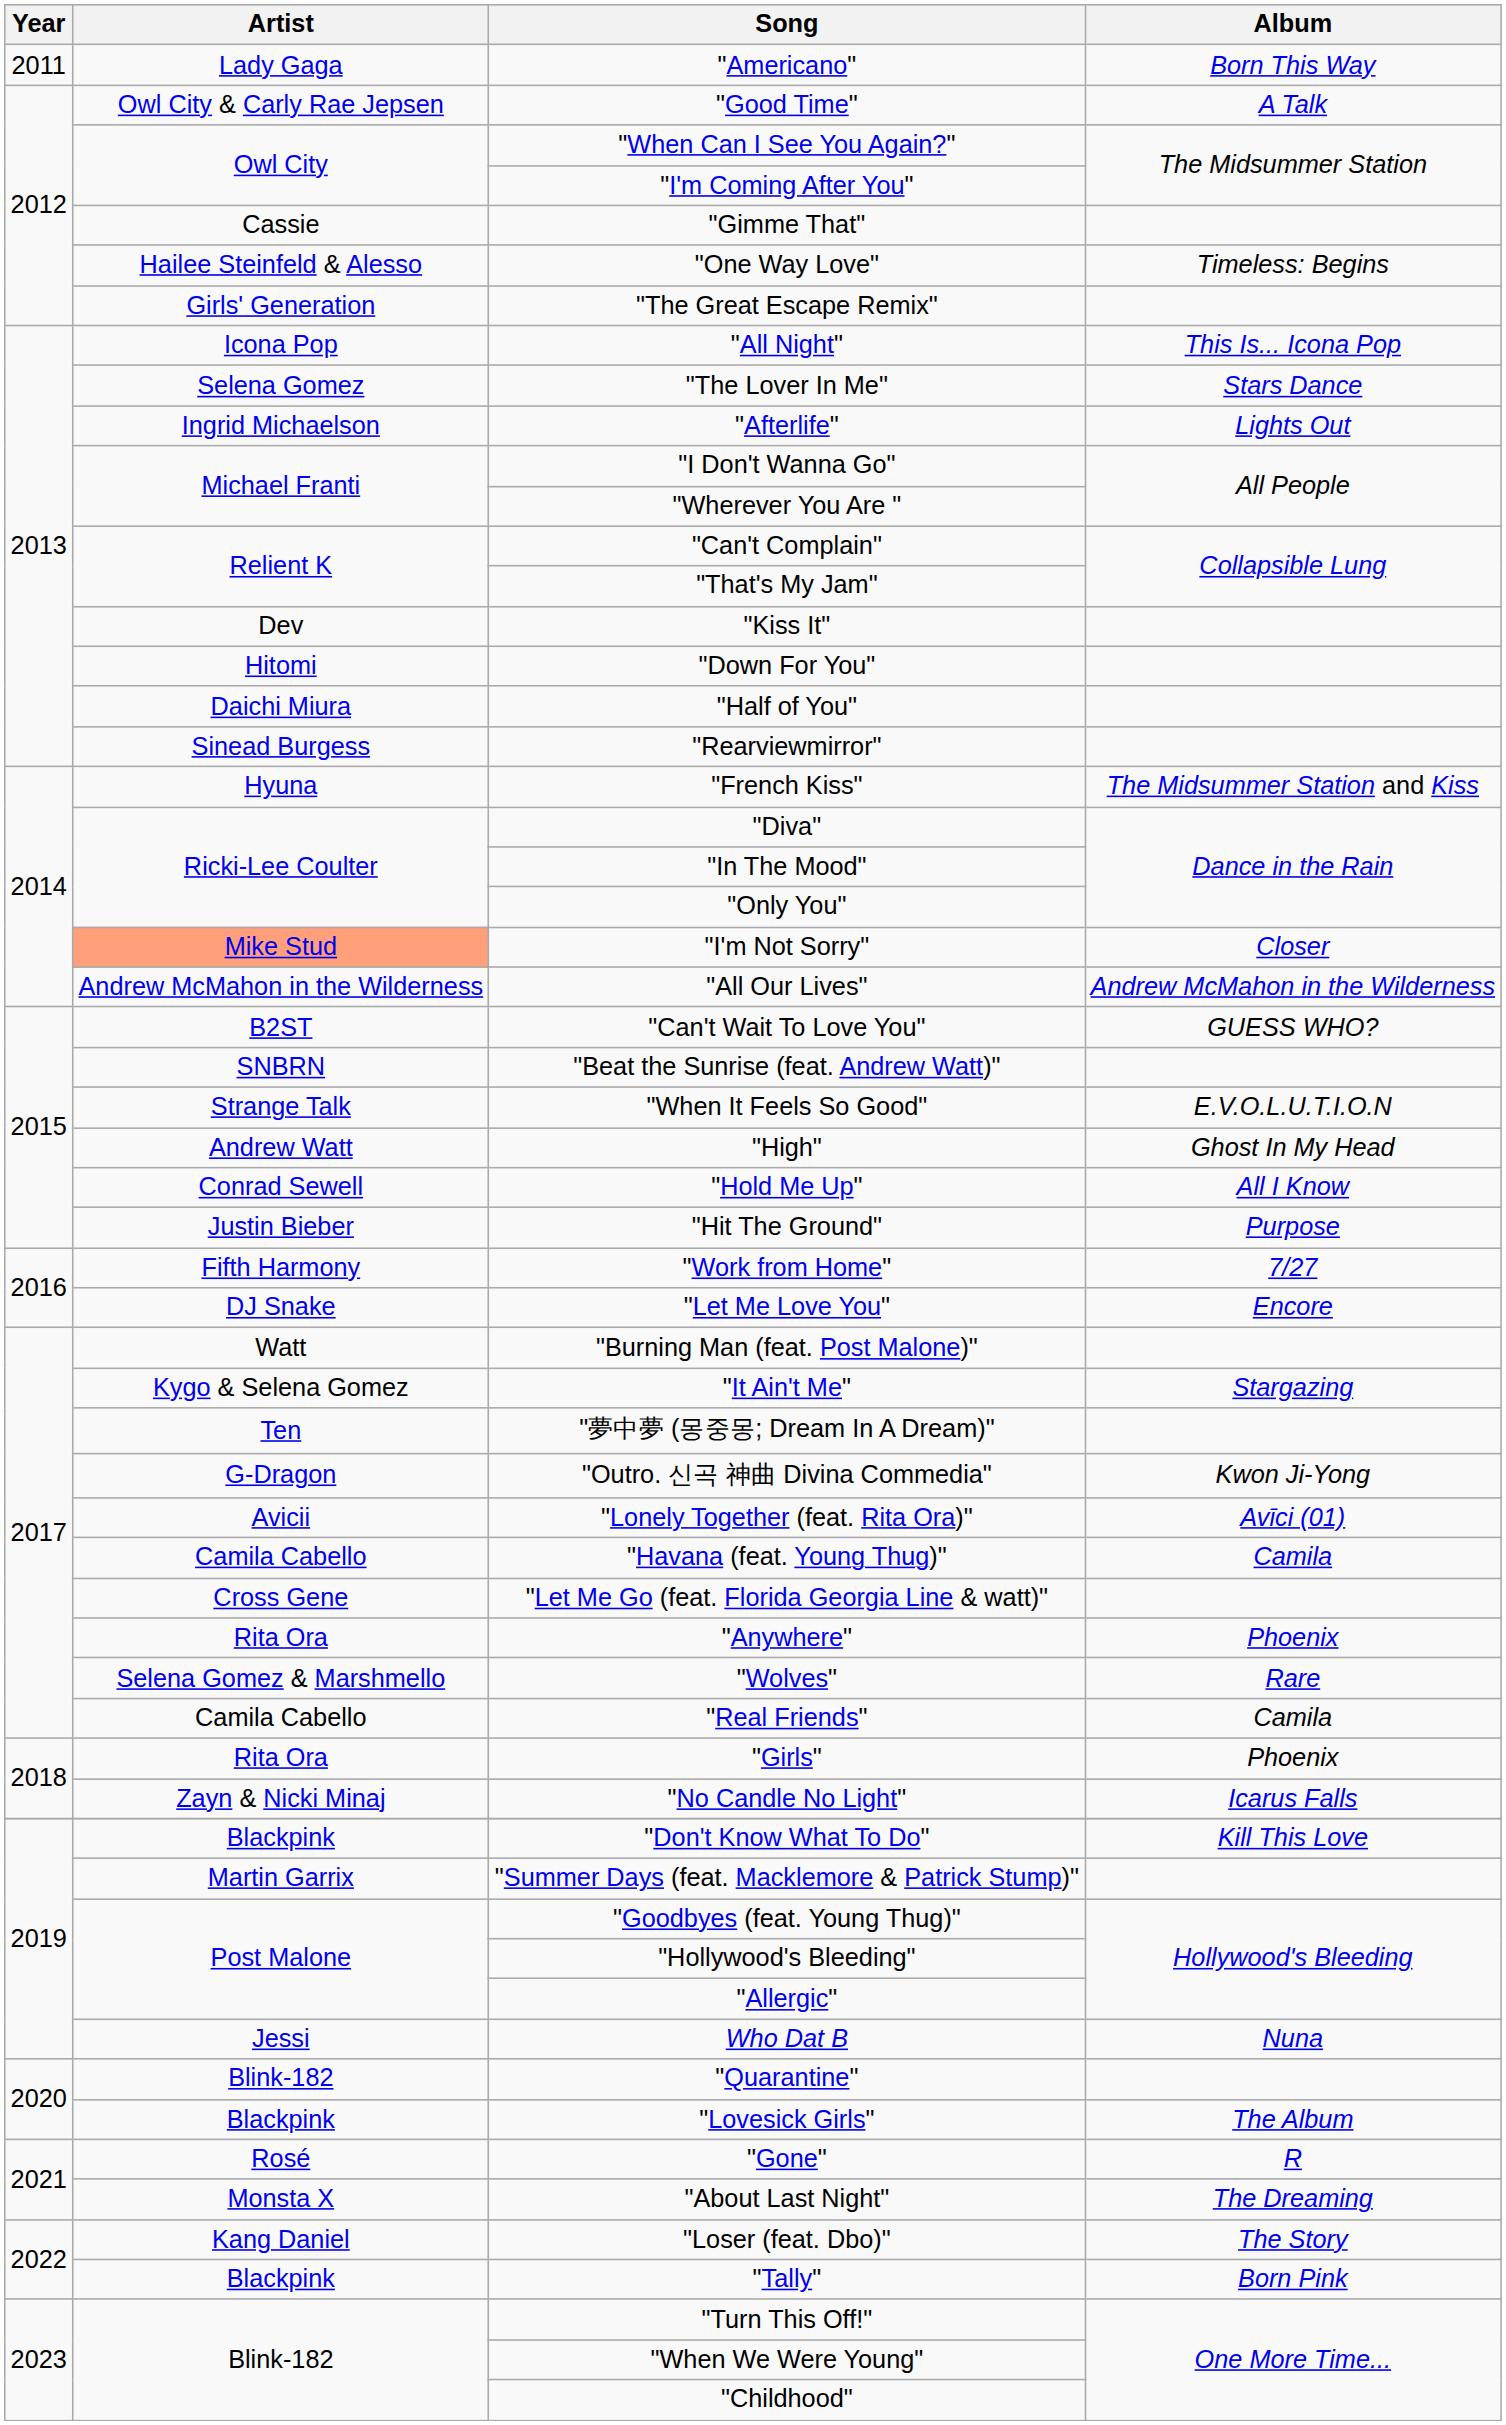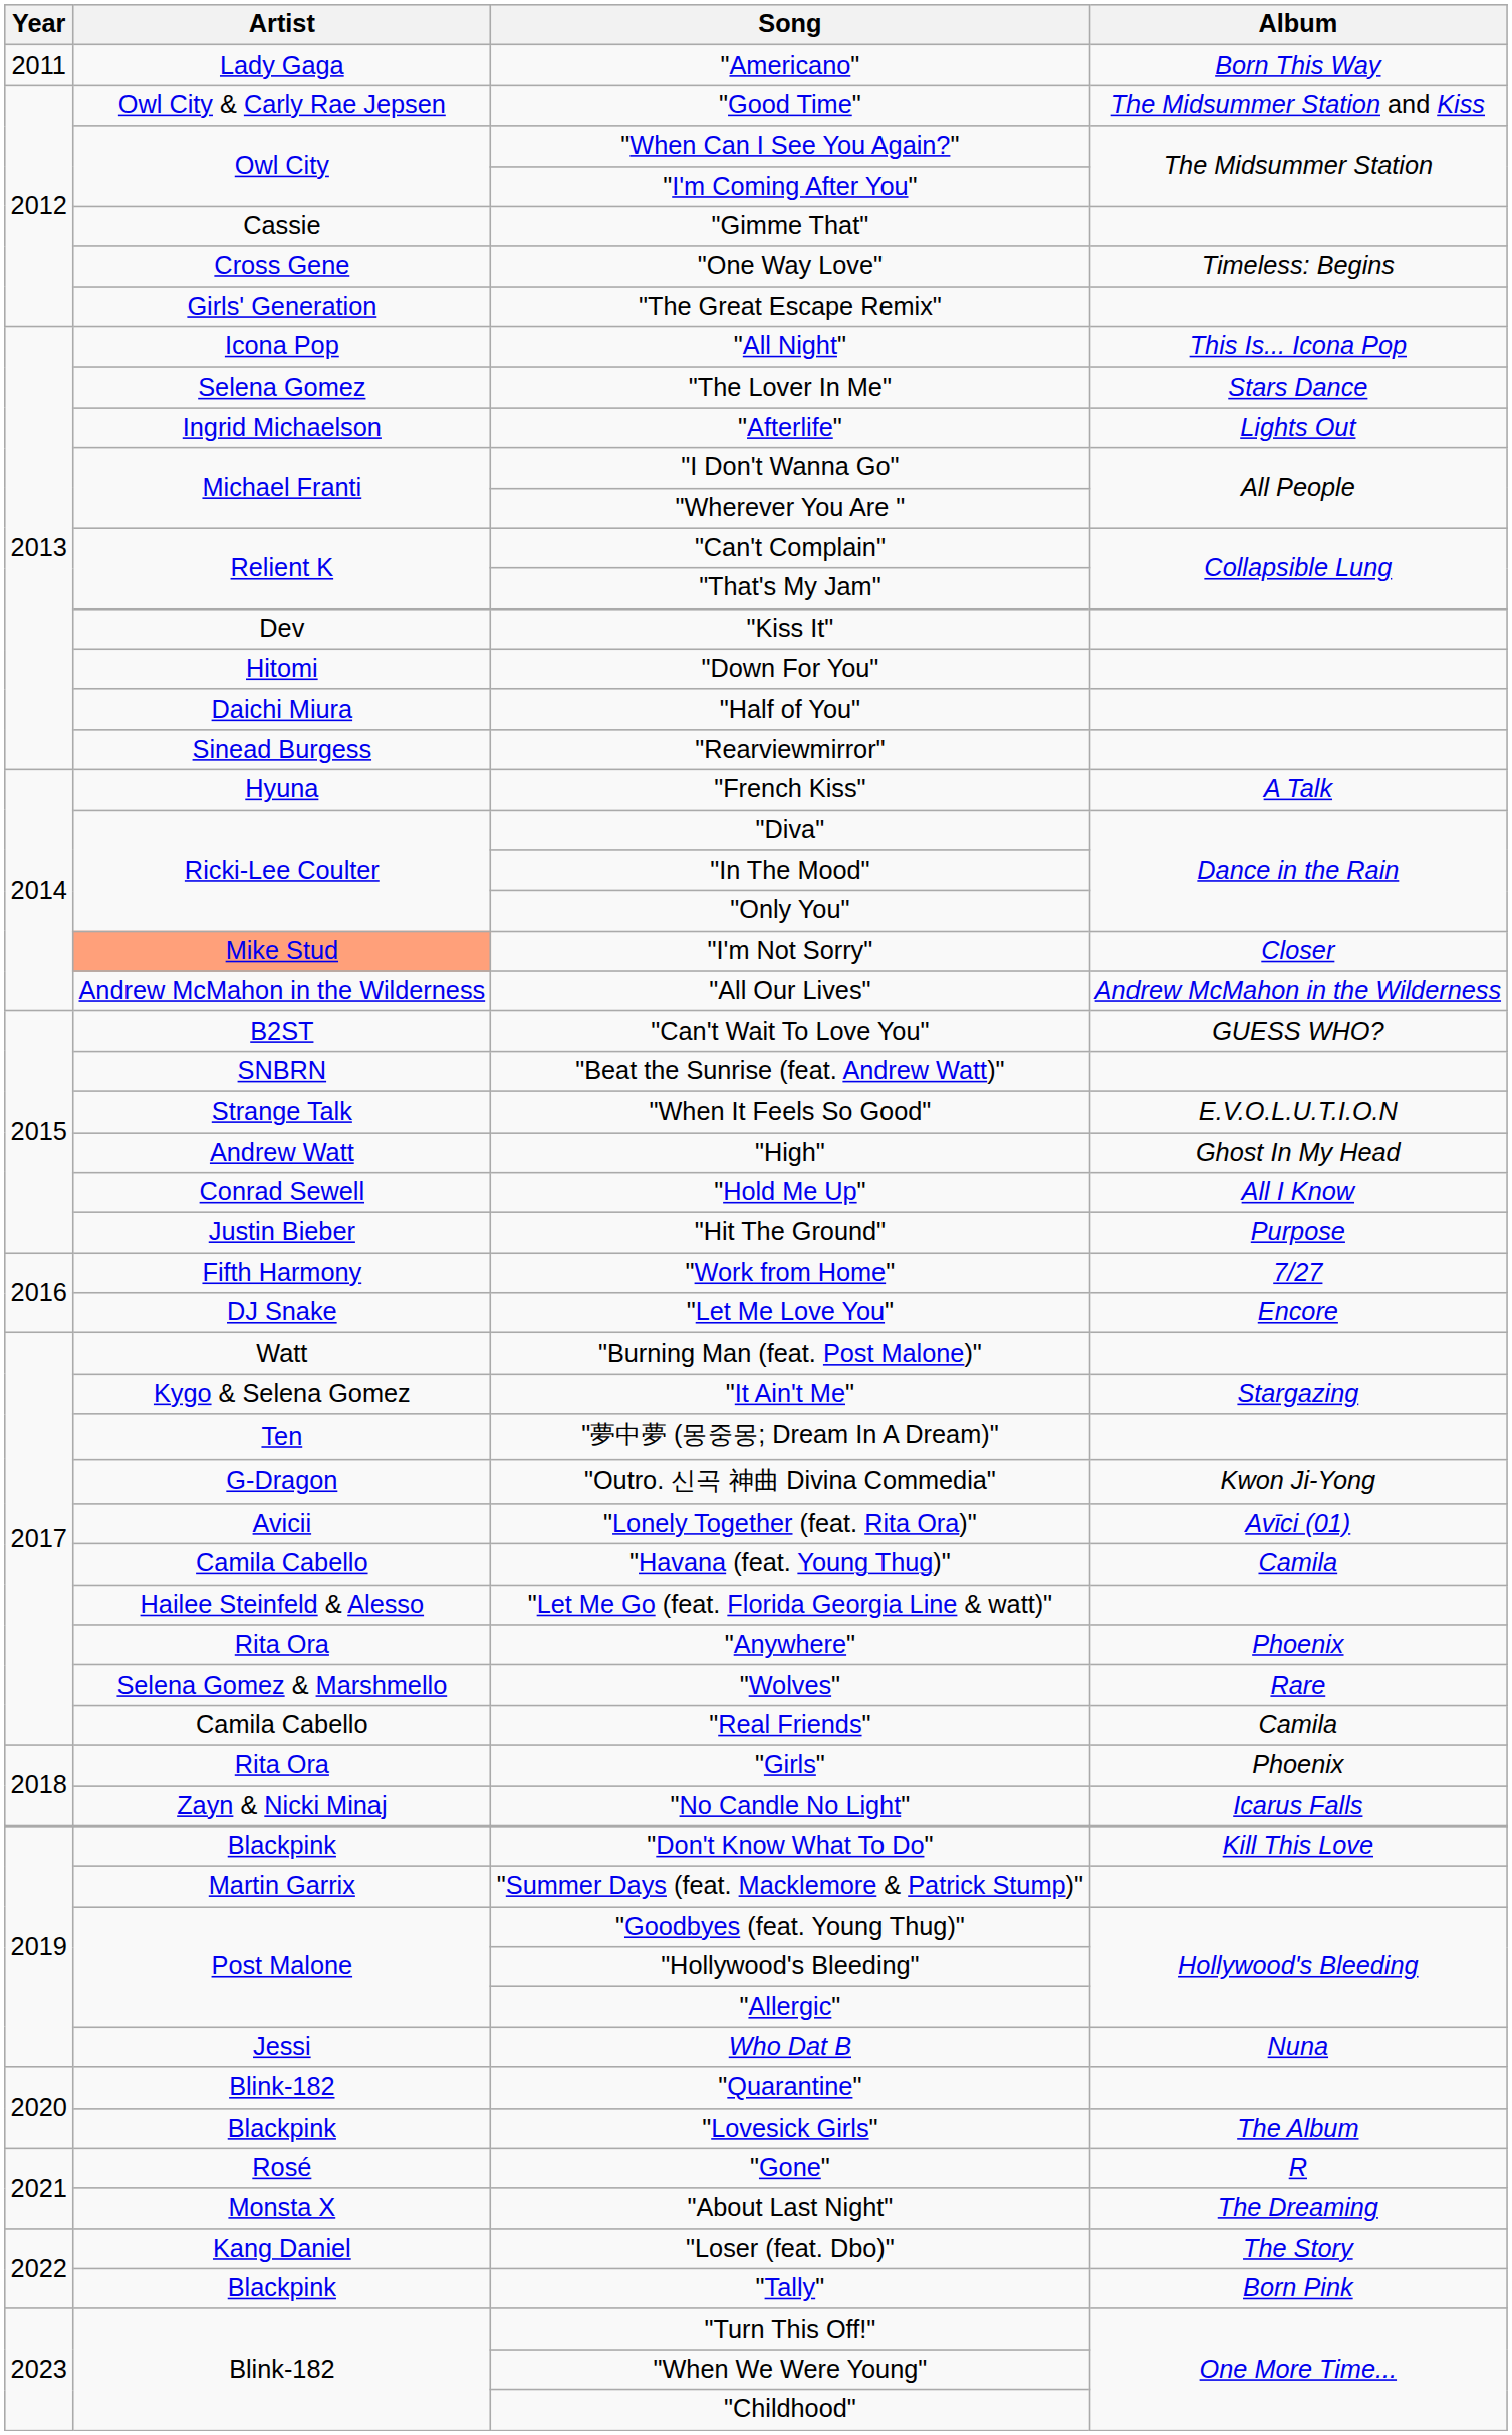"Good Time" | Album: A Talk -> The Midsummer Station and Kiss
"One Way Love" | Artist: Hailee Steinfeld & Alesso -> Cross Gene
"French Kiss" | Album: The Midsummer Station and Kiss -> A Talk
"Let Me Go (feat. Florida Georgia Line & watt)" | Artist: Cross Gene -> Hailee Steinfeld & Alesso
